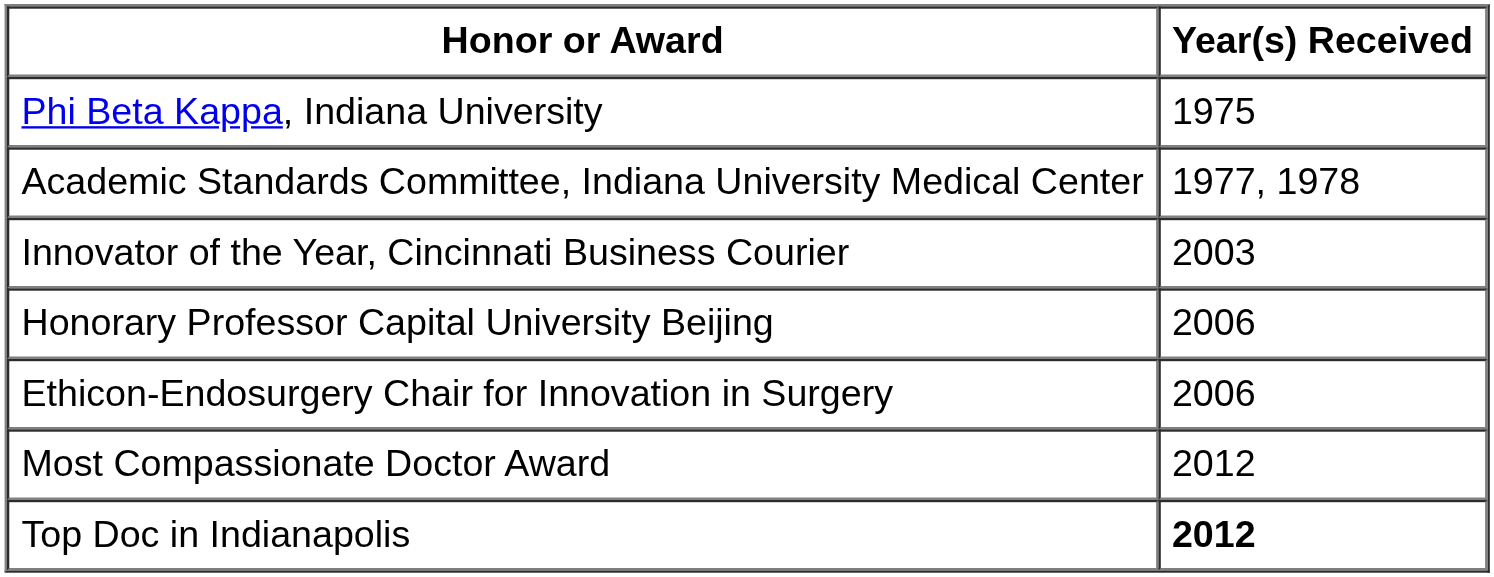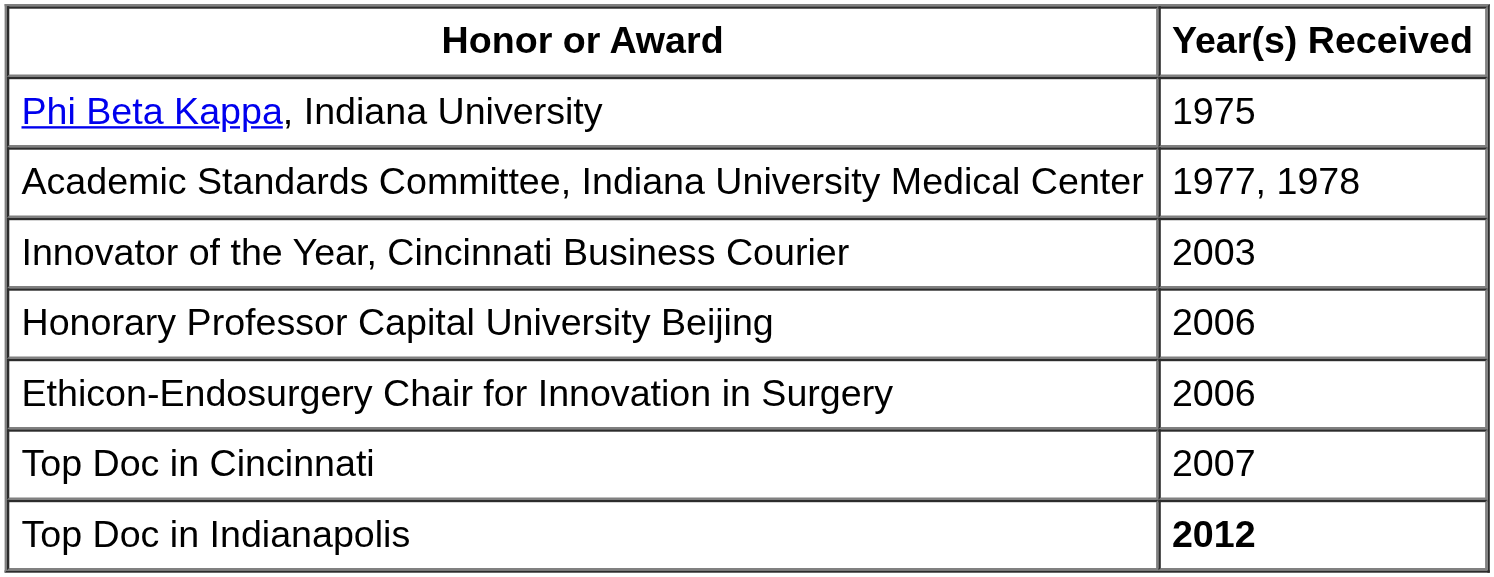+ row: Top Doc in Cincinnati | 2007
- row: Most Compassionate Doctor Award | 2012
